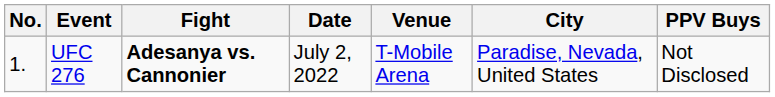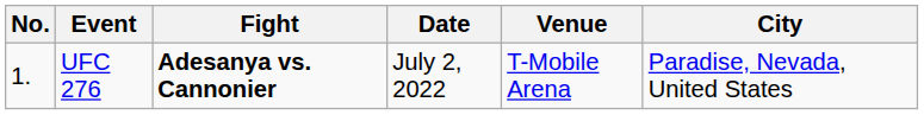- column: PPV Buys | Not Disclosed
